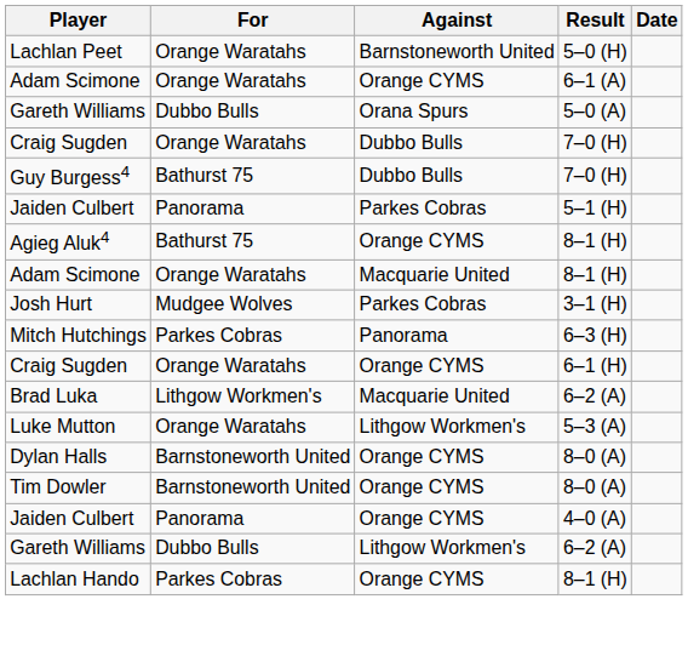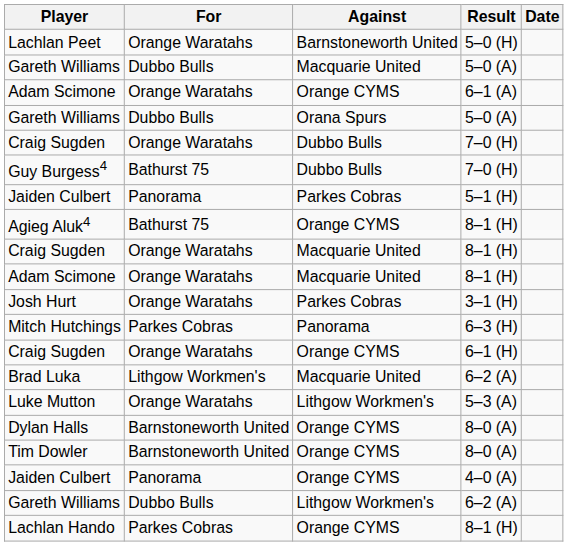+ row: Gareth Williams | Dubbo Bulls | Macquarie United | 5–0 (A)
+ row: Craig Sugden | Orange Waratahs | Macquarie United | 8–1 (H)
Josh Hurt | For: Mudgee Wolves -> Orange Waratahs
